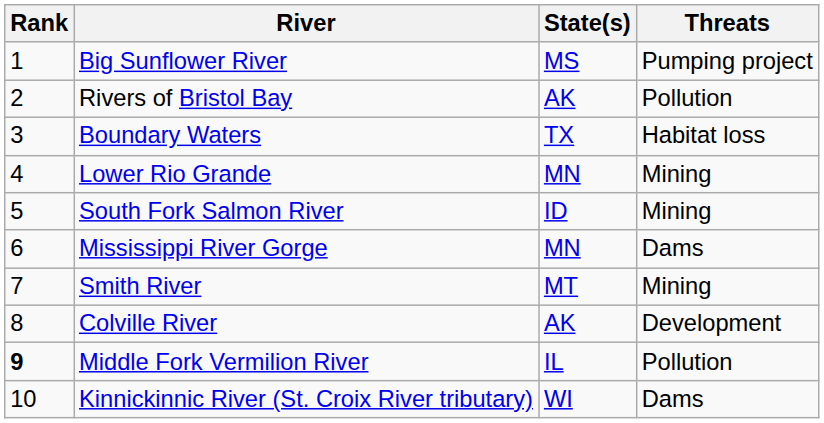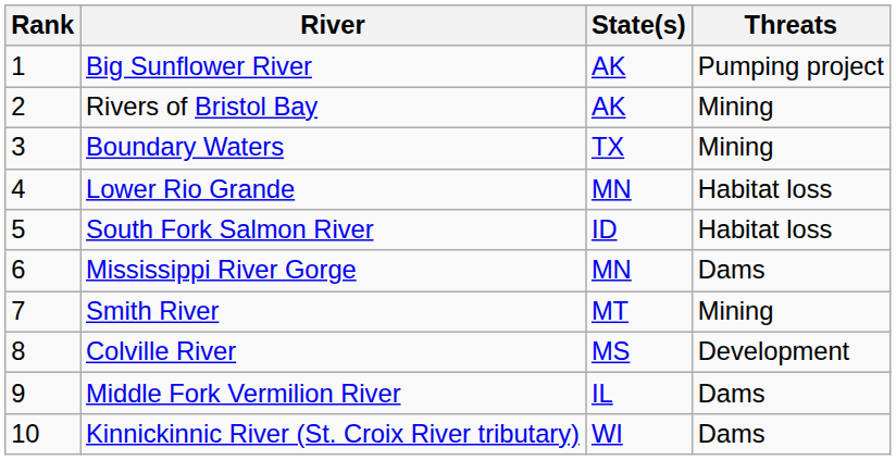Big Sunflower River | State(s): MS -> AK
Rivers of Bristol Bay | Threats: Pollution -> Mining
Boundary Waters | Threats: Habitat loss -> Mining
Lower Rio Grande | Threats: Mining -> Habitat loss
South Fork Salmon River | Threats: Mining -> Habitat loss
Colville River | State(s): AK -> MS
Middle Fork Vermilion River | Rank: bold -> normal
Middle Fork Vermilion River | Threats: Pollution -> Dams
